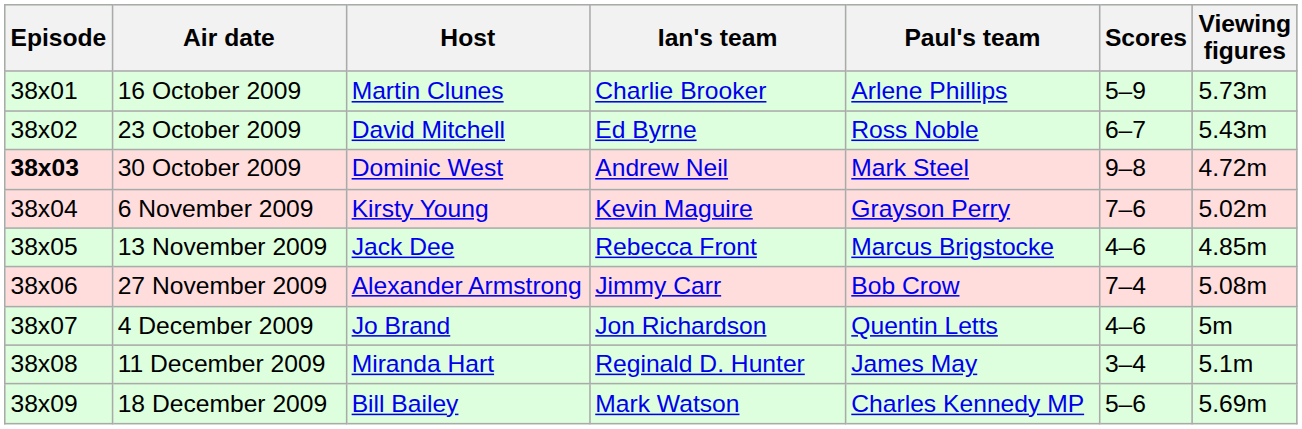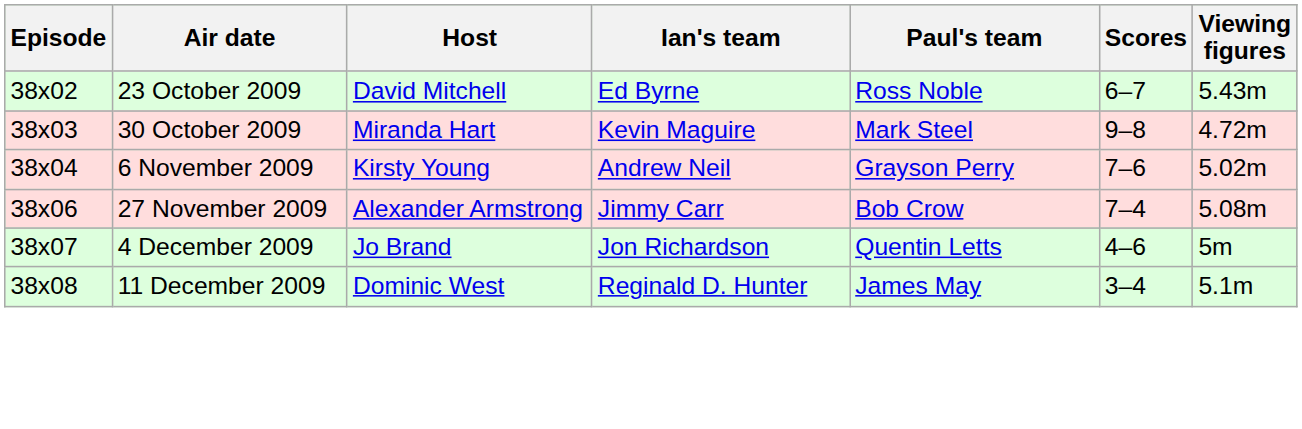- row: 38x01 | 16 October 2009 | Martin Clunes | Charlie Brooker | Arlene Phillips | 5–9 | 5.73m
30 October 2009 | Episode: bold -> normal
30 October 2009 | Host: Dominic West -> Miranda Hart
30 October 2009 | Ian's team: Andrew Neil -> Kevin Maguire
6 November 2009 | Ian's team: Kevin Maguire -> Andrew Neil
- row: 38x05 | 13 November 2009 | Jack Dee | Rebecca Front | Marcus Brigstocke | 4–6 | 4.85m
11 December 2009 | Host: Miranda Hart -> Dominic West
- row: 38x09 | 18 December 2009 | Bill Bailey | Mark Watson | Charles Kennedy MP | 5–6 | 5.69m
